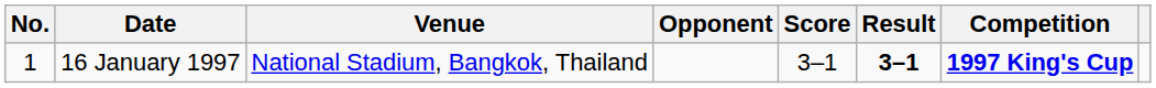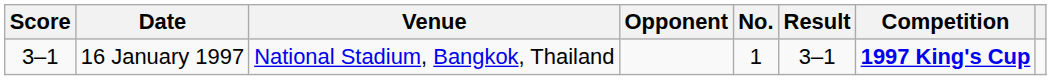columns swapped: No. <-> Score
16 January 1997 | Result: bold -> normal
